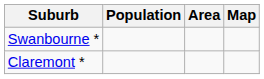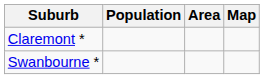rows swapped: Claremont * <-> Swanbourne *
